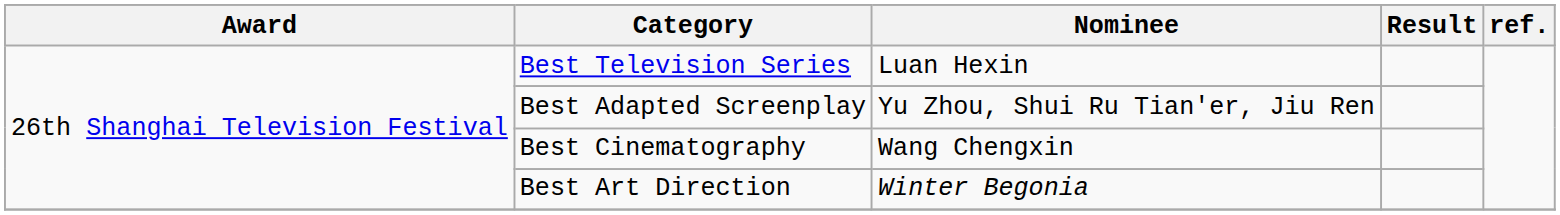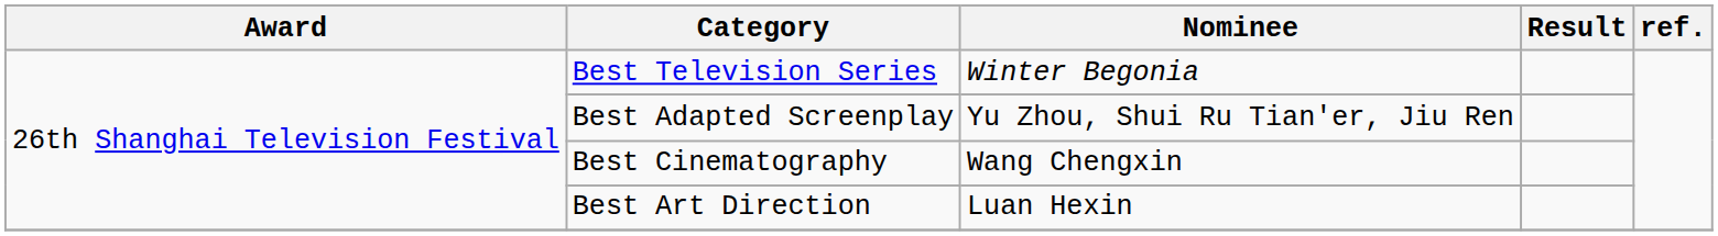Best Television Series | Nominee: Luan Hexin -> Winter Begonia
Best Art Direction | Nominee: Winter Begonia -> Luan Hexin
